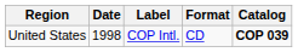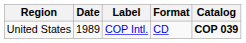United States | Date: 1998 -> 1989
